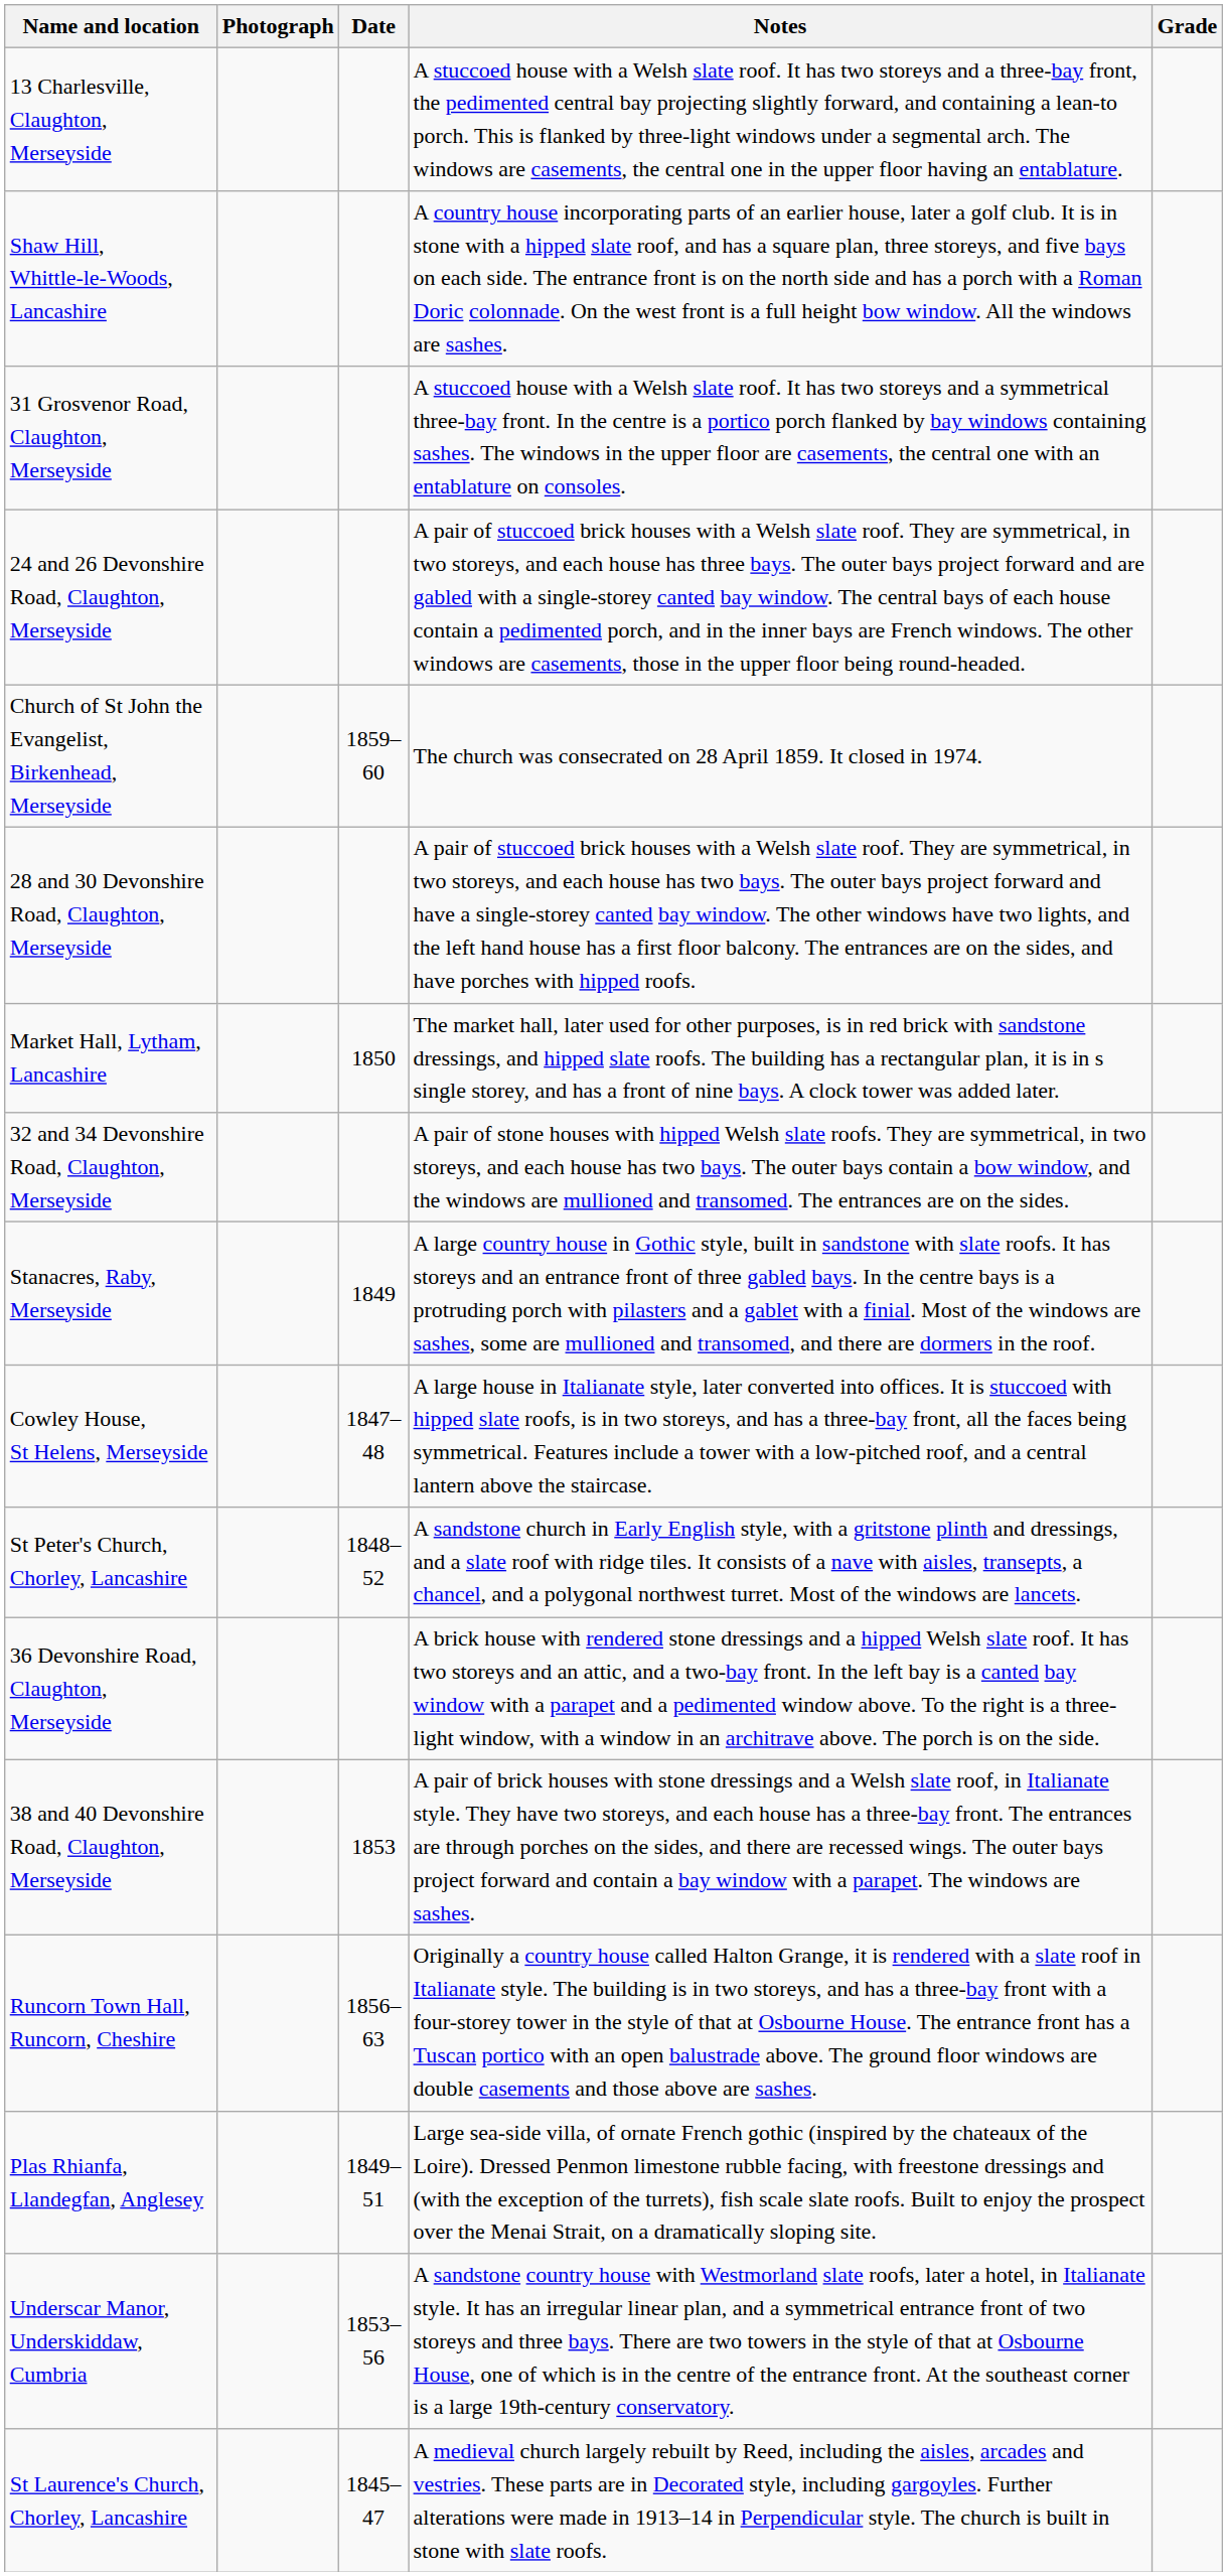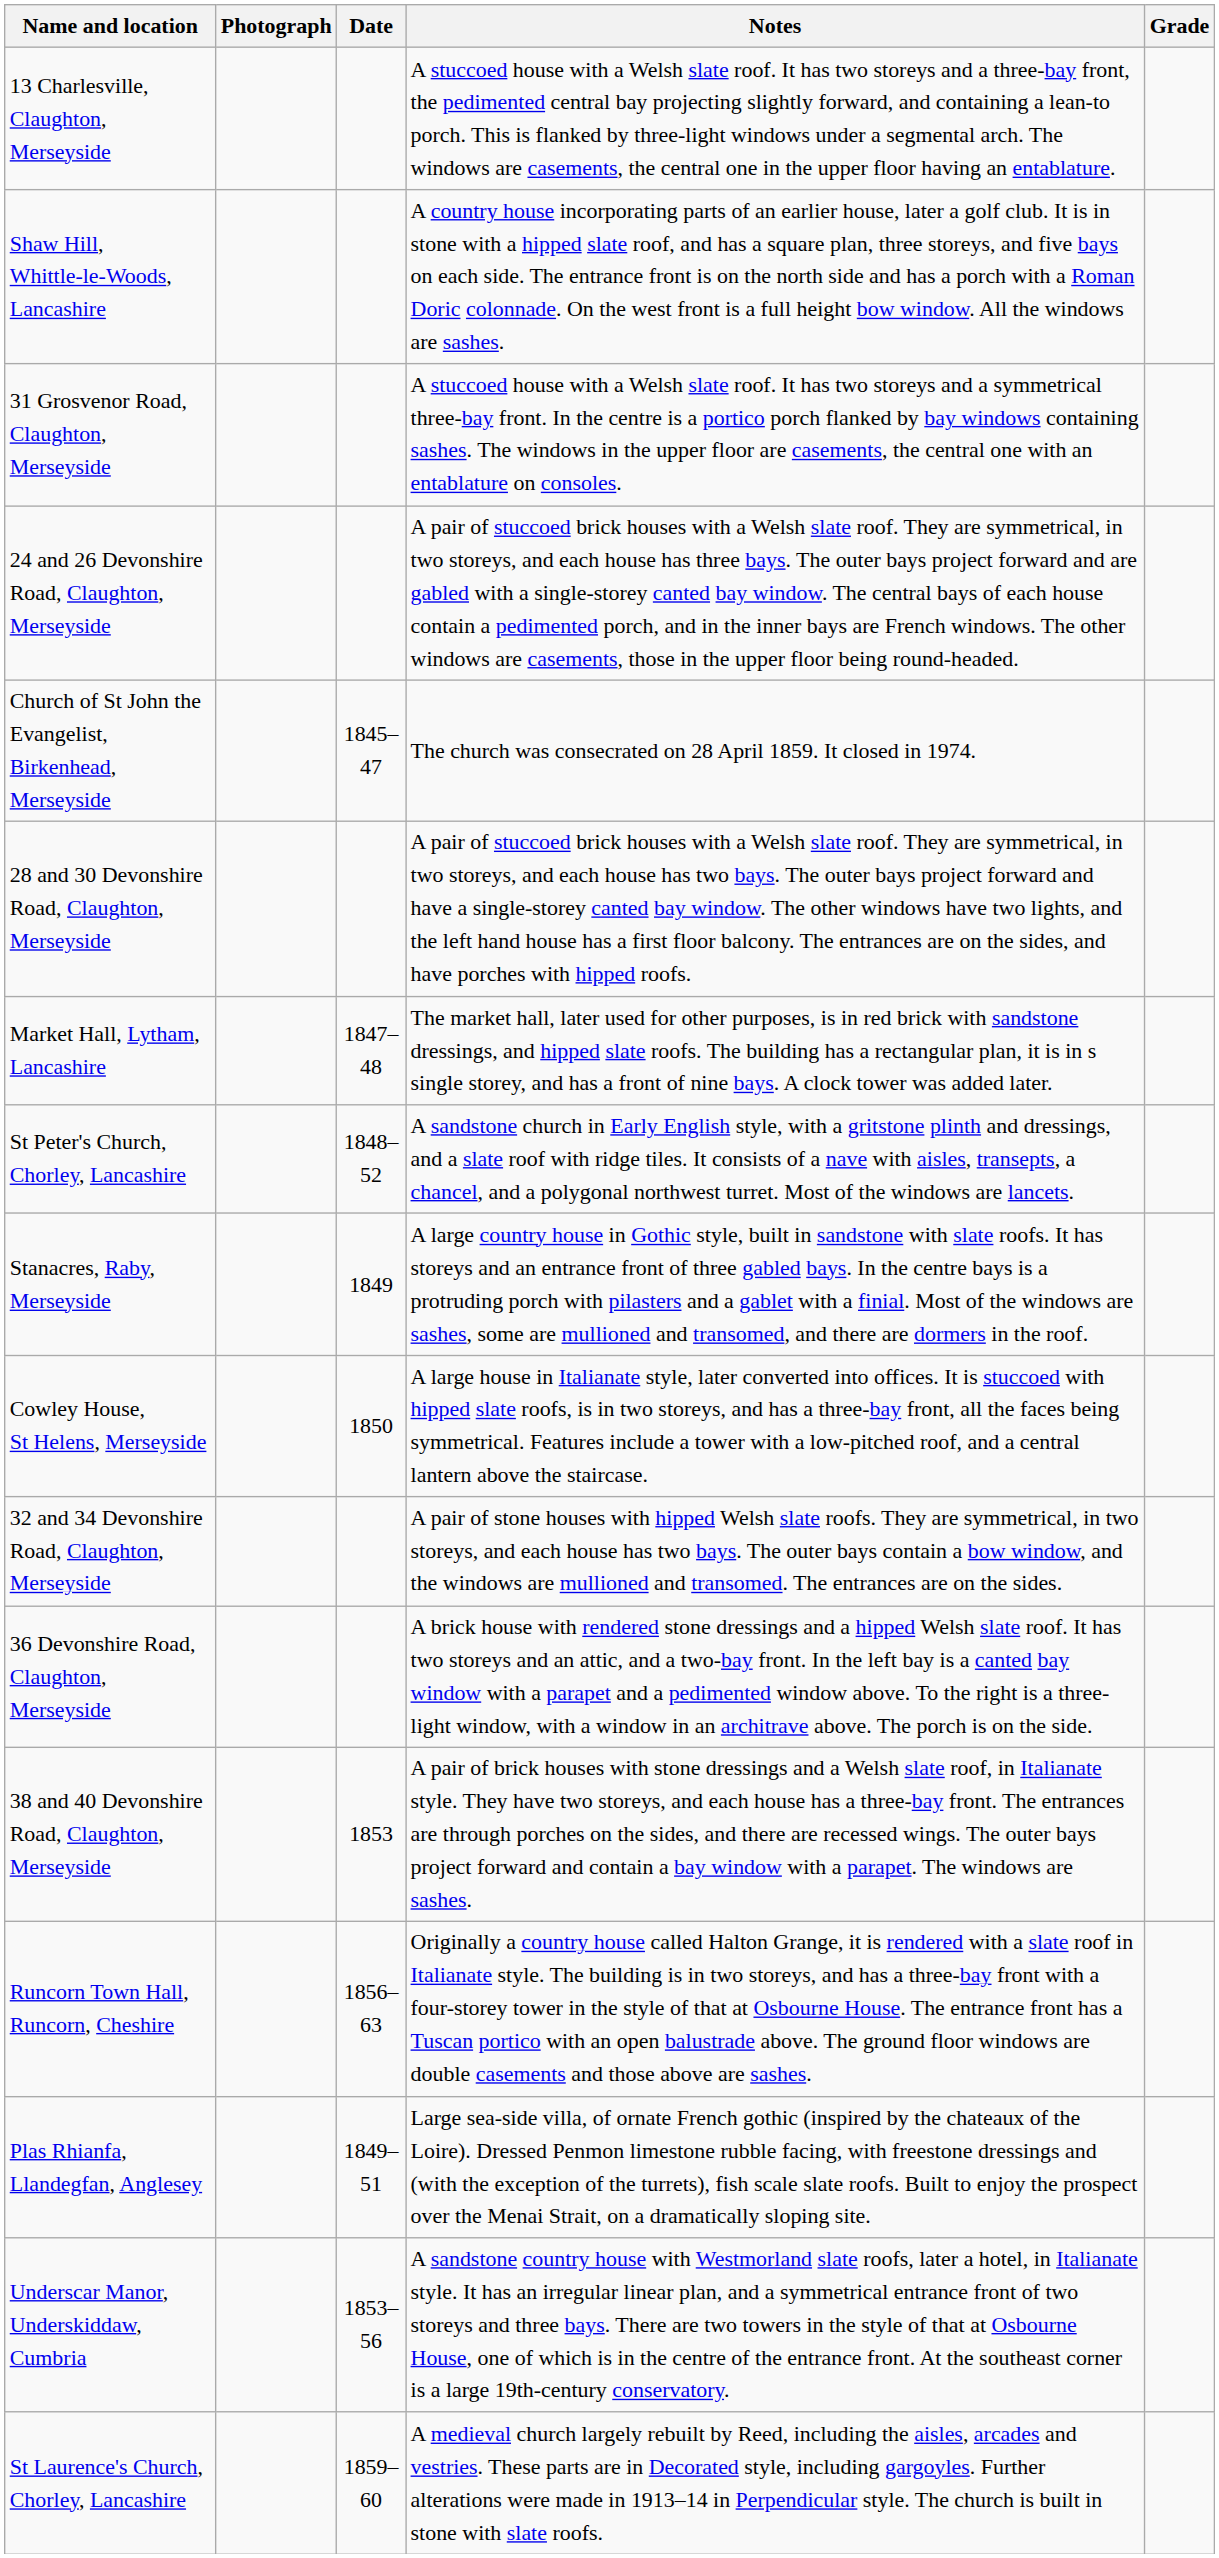Church of St John the Evangelist, Birkenhead, Merseyside | Date: 1859–60 -> 1845–47
Market Hall, Lytham, Lancashire | Date: 1850 -> 1847–48
rows swapped: St Peter's Church, Chorley, Lancashire <-> 32 and 34 Devonshire Road, Claughton, Merseyside
Cowley House, St Helens, Merseyside | Date: 1847–48 -> 1850
St Laurence's Church, Chorley, Lancashire | Date: 1845–47 -> 1859–60
